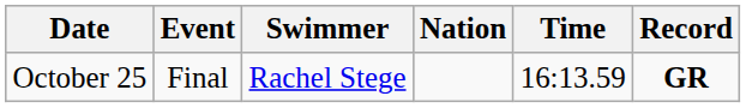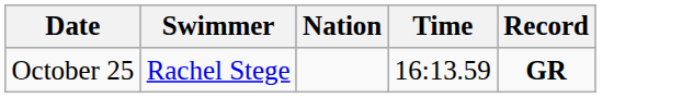- column: Event | Final
